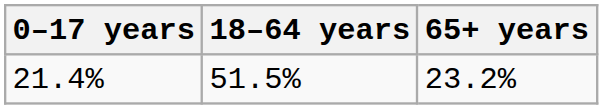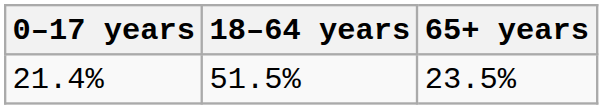21.4% | 65+ years: 23.2% -> 23.5%
